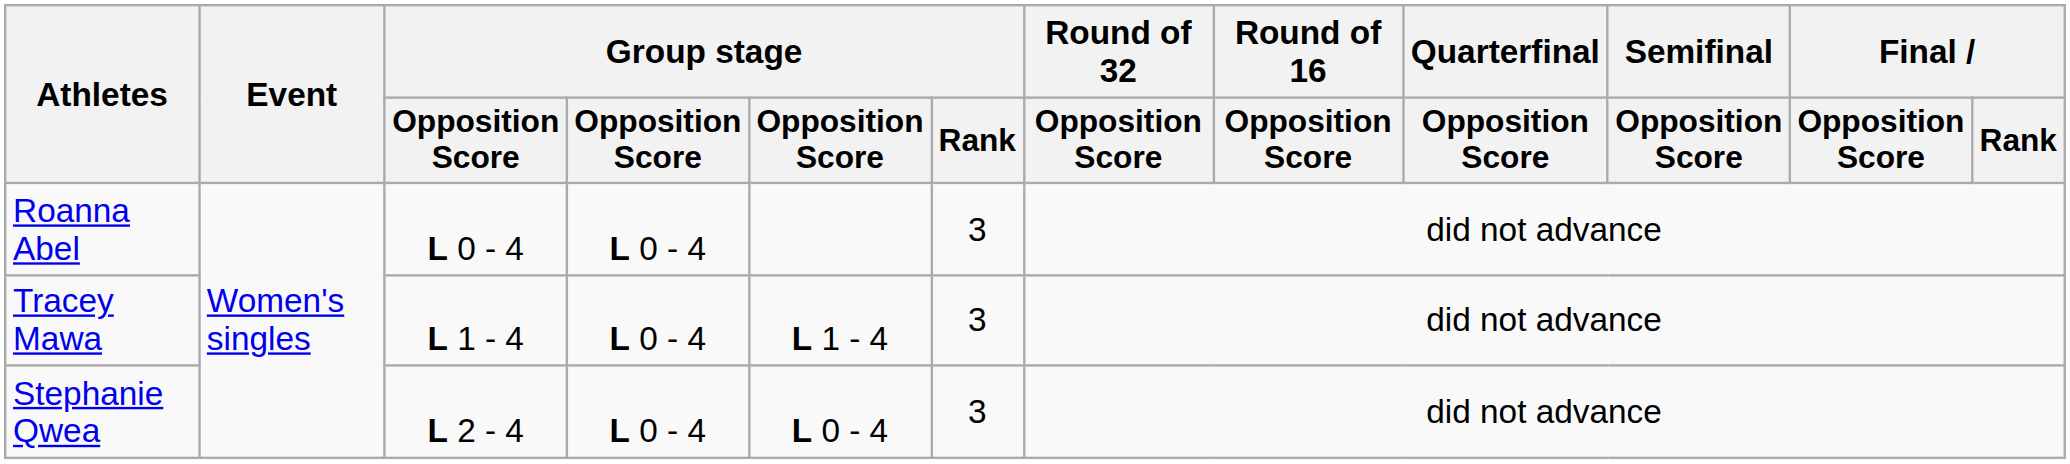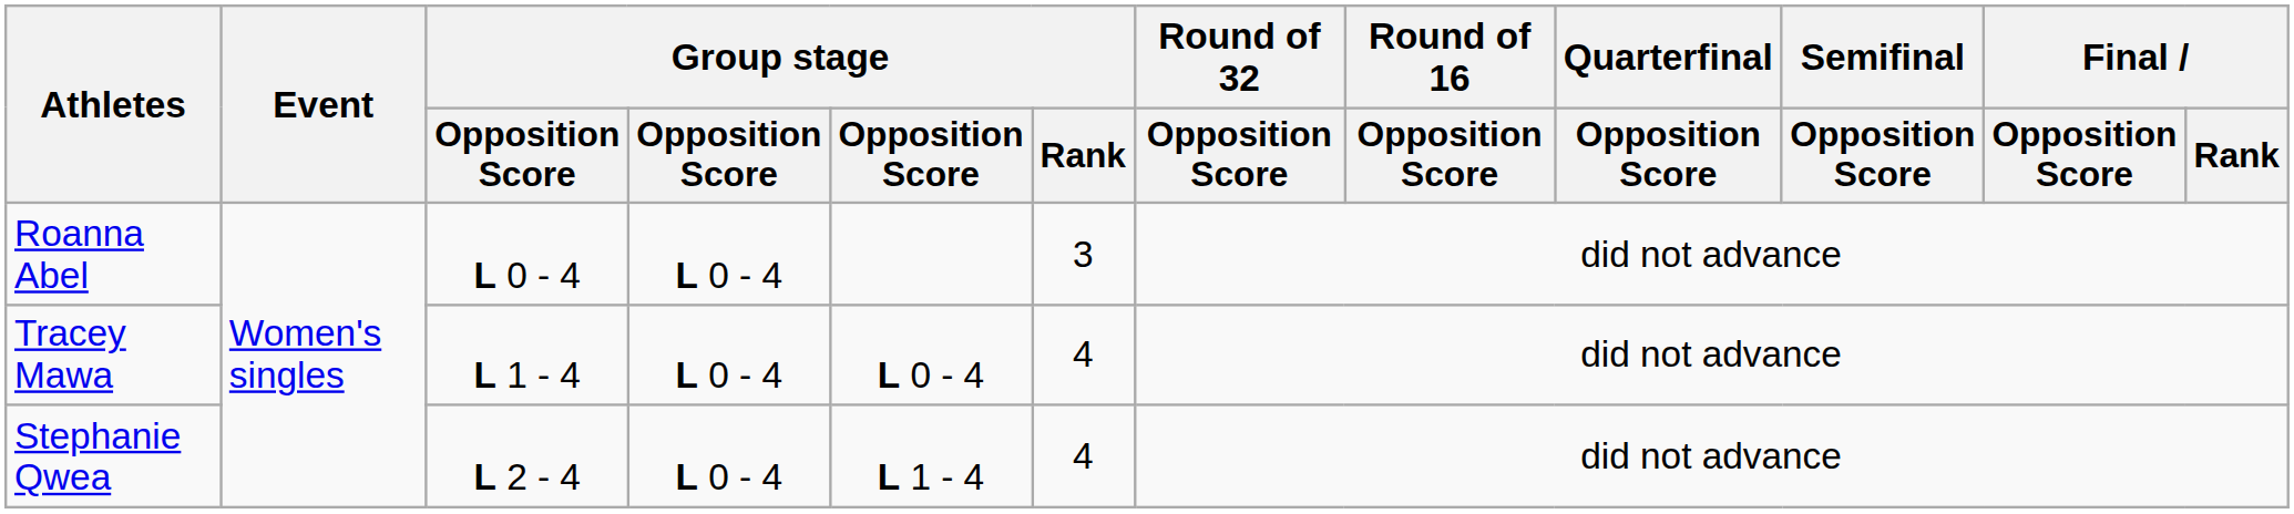Tracey Mawa | column 5: L 1 - 4 -> L 0 - 4
Tracey Mawa | Group stage / Rank: 3 -> 4
Stephanie Qwea | column 5: L 0 - 4 -> L 1 - 4
Stephanie Qwea | Group stage / Rank: 3 -> 4
